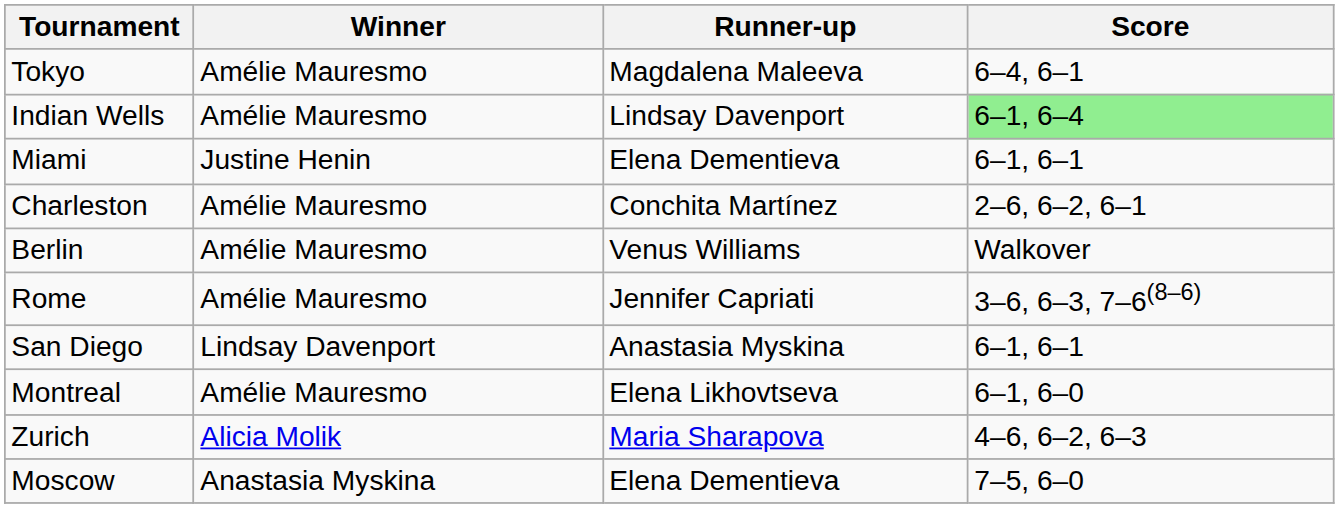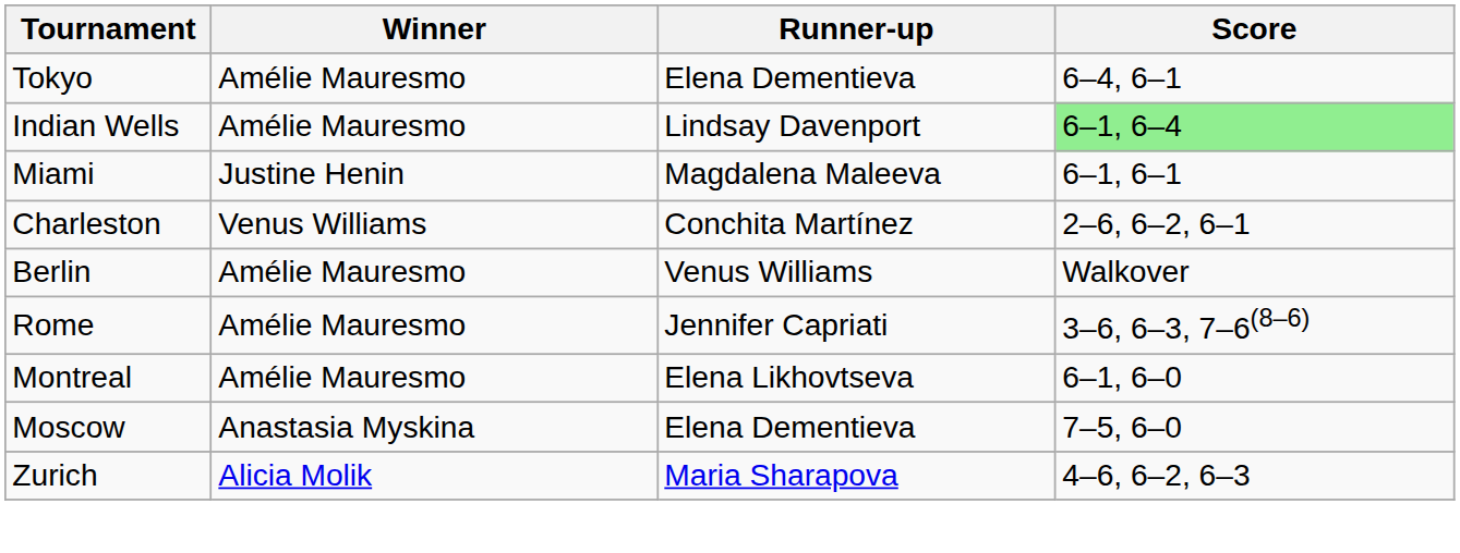Tokyo | Runner-up: Magdalena Maleeva -> Elena Dementieva
Miami | Runner-up: Elena Dementieva -> Magdalena Maleeva
Charleston | Winner: Amélie Mauresmo -> Venus Williams
- row: San Diego | Lindsay Davenport | Anastasia Myskina | 6–1, 6–1
rows swapped: Moscow <-> Zurich
